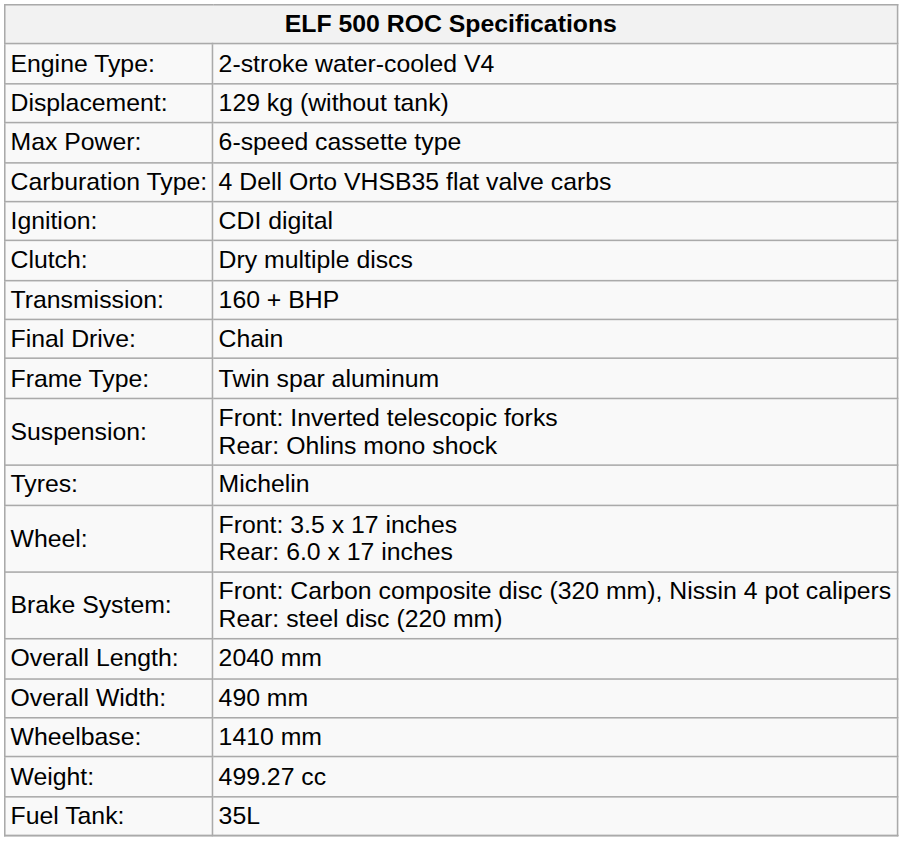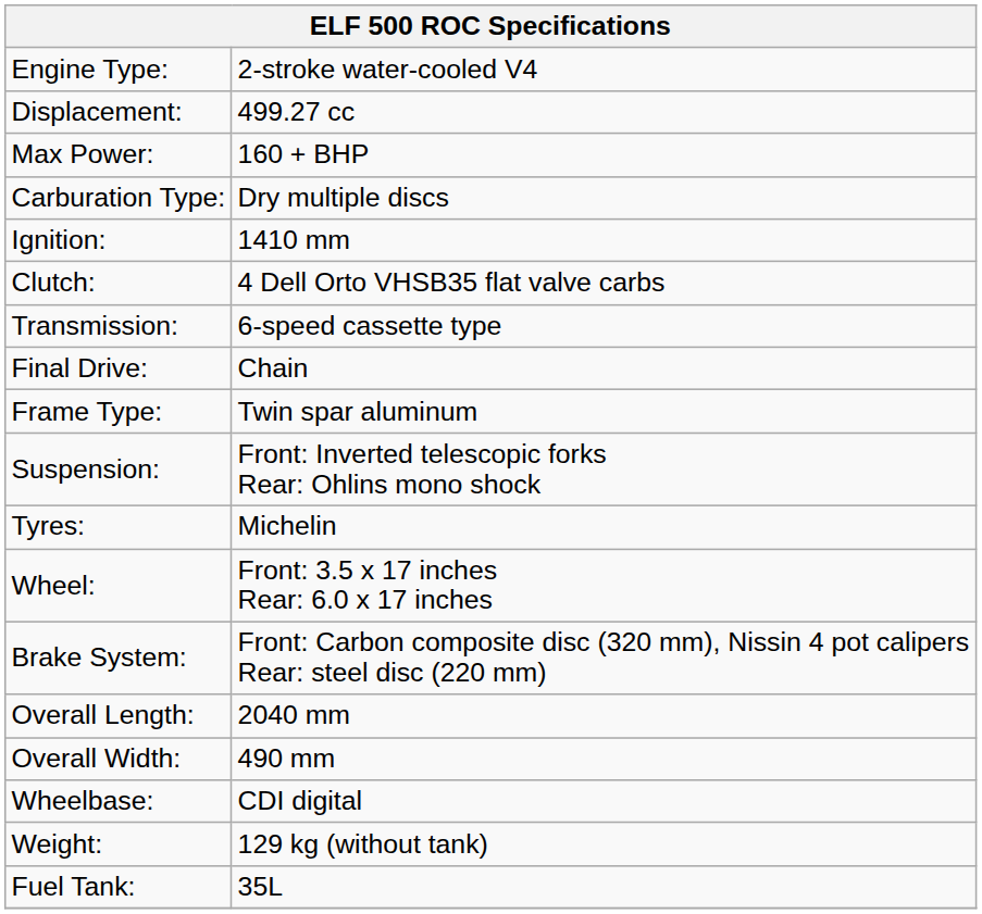Displacement: | column 2: 129 kg (without tank) -> 499.27 cc
Max Power: | column 2: 6-speed cassette type -> 160 + BHP
Carburation Type: | column 2: 4 Dell Orto VHSB35 flat valve carbs -> Dry multiple discs
Ignition: | column 2: CDI digital -> 1410 mm
Clutch: | column 2: Dry multiple discs -> 4 Dell Orto VHSB35 flat valve carbs
Transmission: | column 2: 160 + BHP -> 6-speed cassette type
Wheelbase: | column 2: 1410 mm -> CDI digital
Weight: | column 2: 499.27 cc -> 129 kg (without tank)
